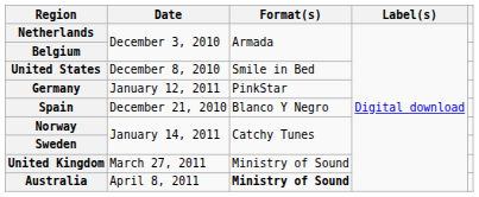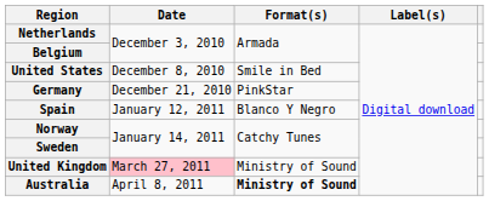Germany | Date: January 12, 2011 -> December 21, 2010
Spain | Date: December 21, 2010 -> January 12, 2011
United Kingdom | Date: no background -> pink background
